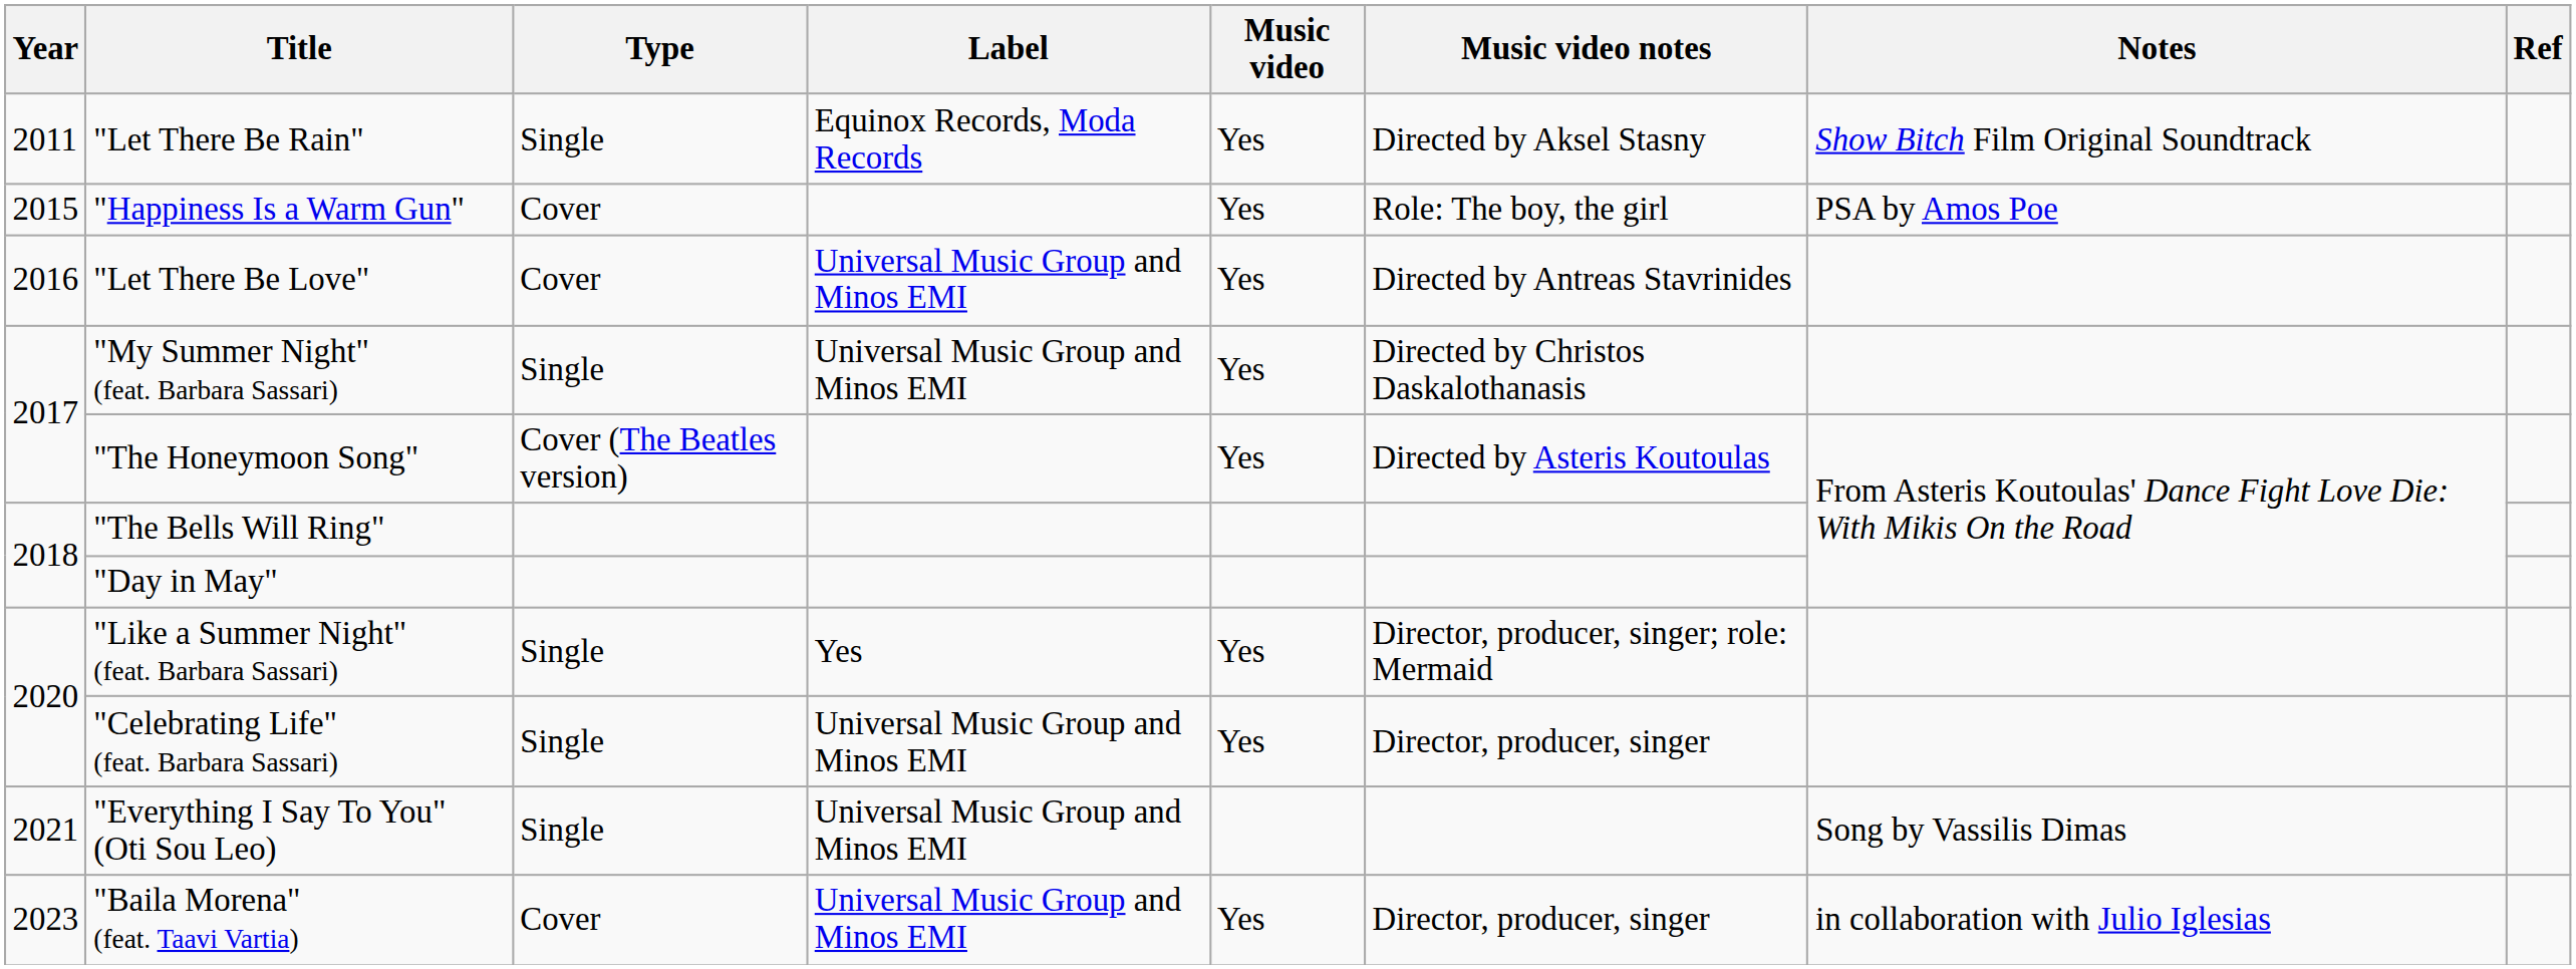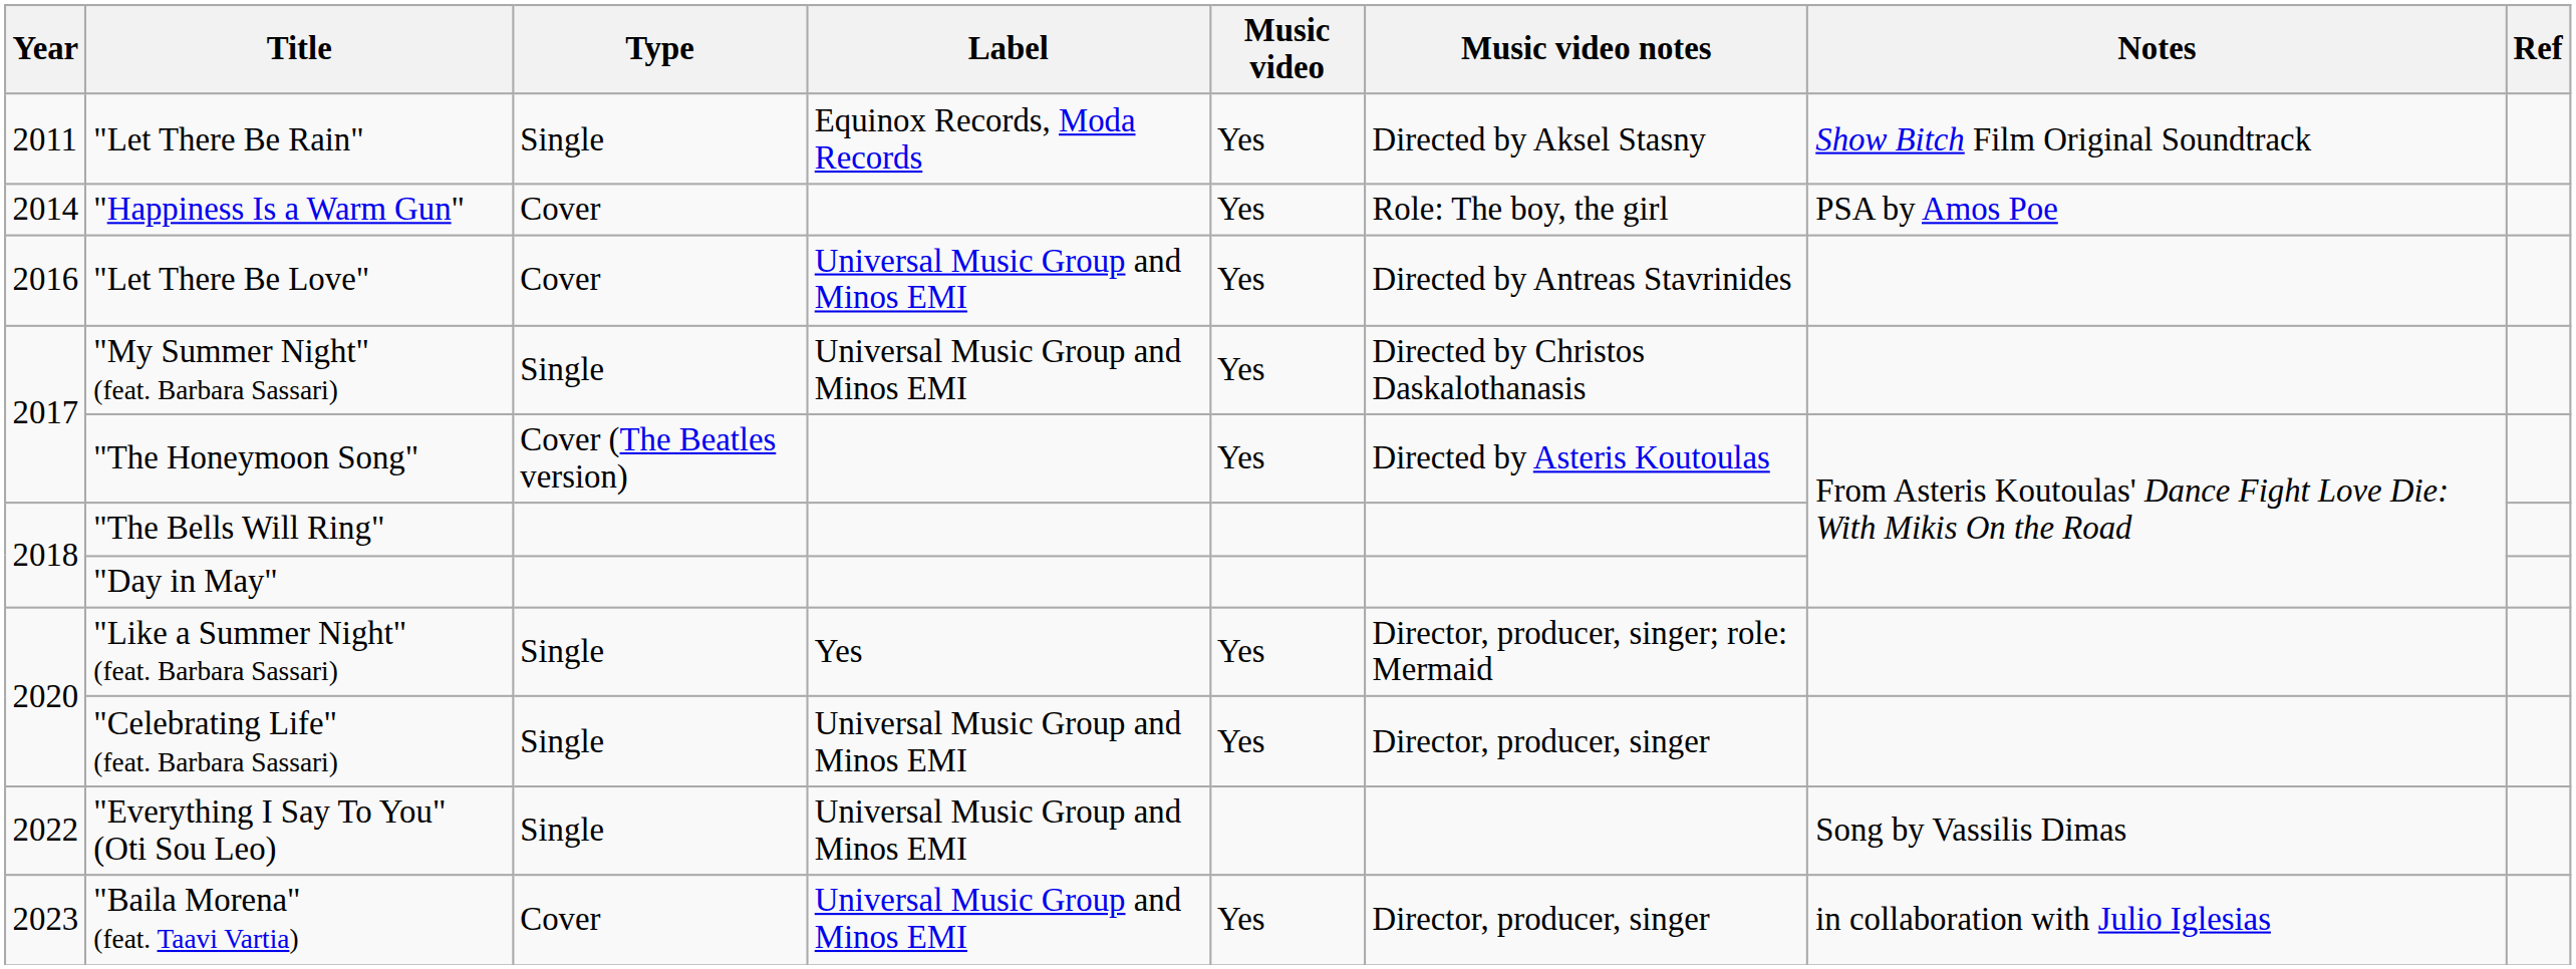"Happiness Is a Warm Gun" | Year: 2015 -> 2014
"Everything I Say To You" (Oti Sou Leo) | Year: 2021 -> 2022
